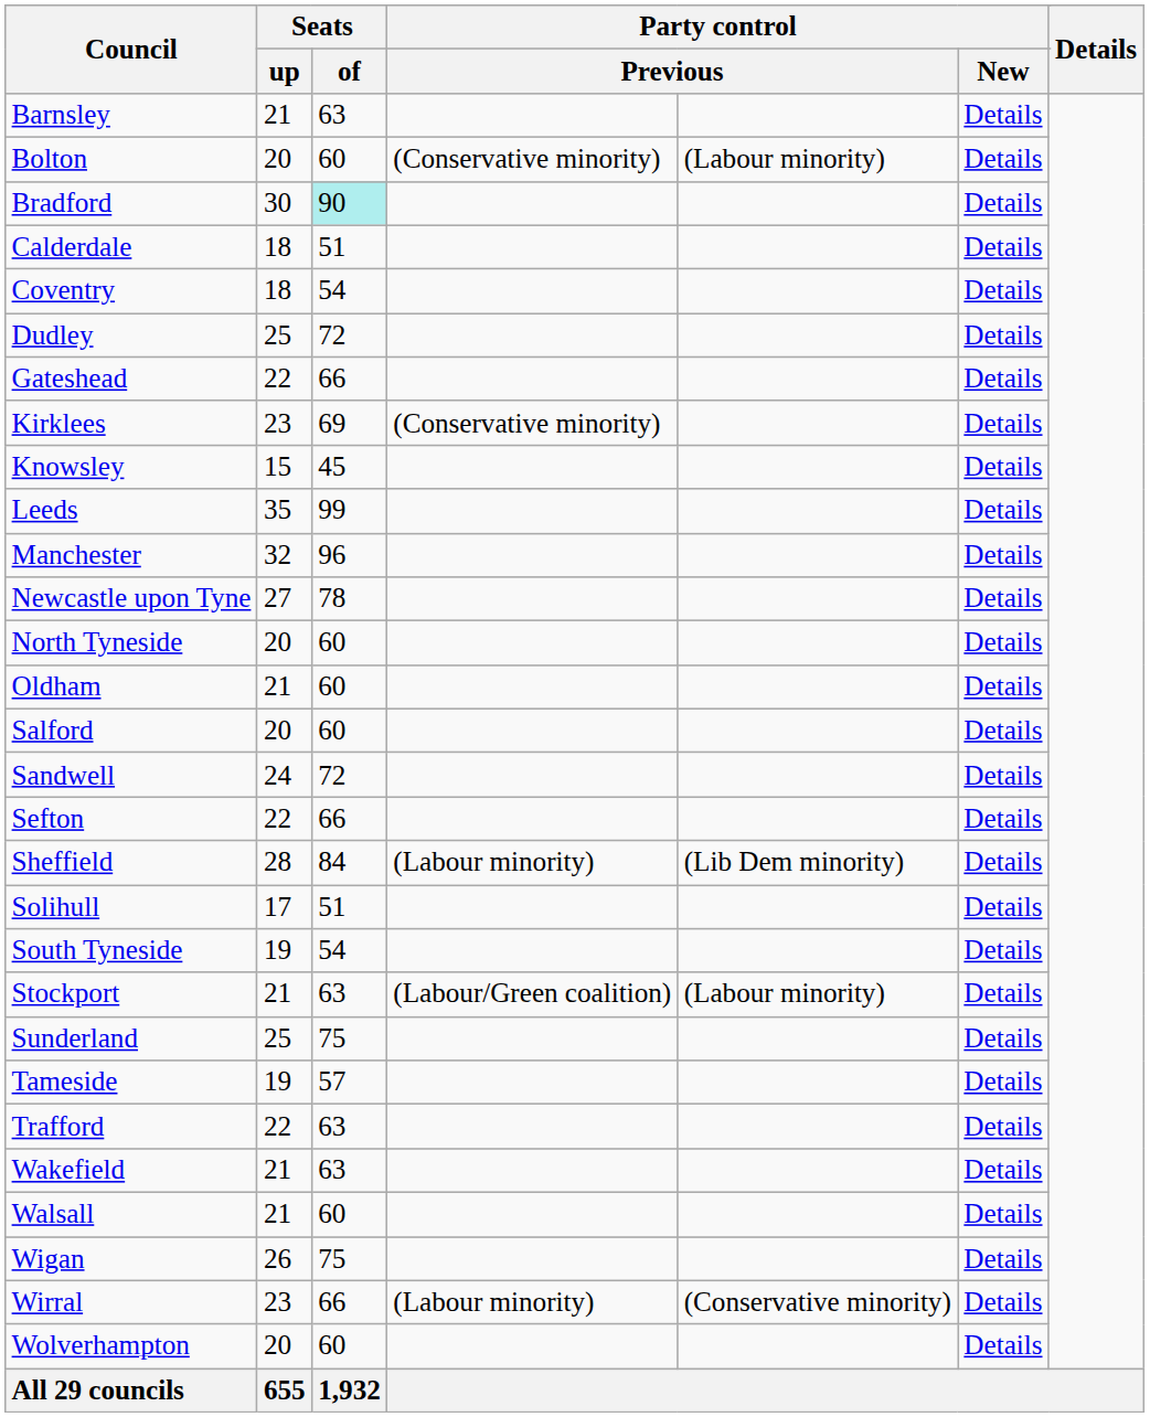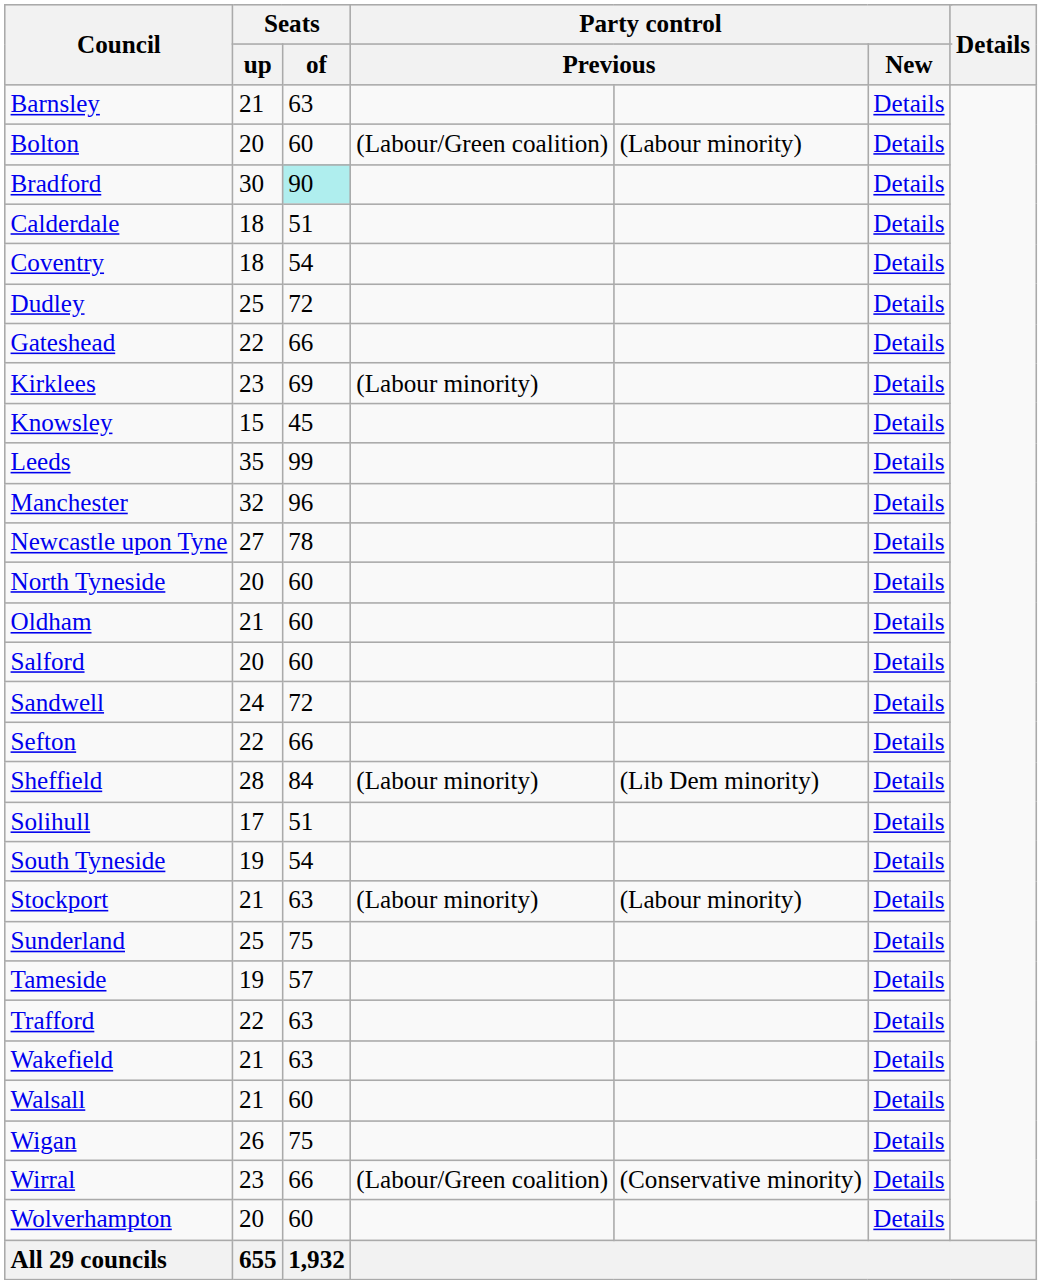Bolton | column 4: (Conservative minority) -> (Labour/Green coalition)
Kirklees | column 4: (Conservative minority) -> (Labour minority)
Stockport | column 4: (Labour/Green coalition) -> (Labour minority)
Wirral | column 4: (Labour minority) -> (Labour/Green coalition)
